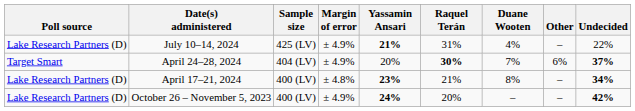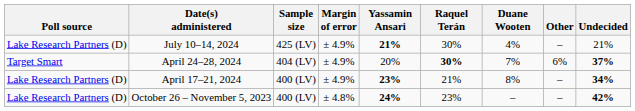July 10–14, 2024 | Raquel Terán: 31% -> 30%
July 10–14, 2024 | Undecided: 22% -> 21%
April 17–21, 2024 | Margin of error: ± 4.8% -> ± 4.9%
October 26 – November 5, 2023 | Margin of error: ± 4.9% -> ± 4.8%
October 26 – November 5, 2023 | Raquel Terán: 20% -> 23%
